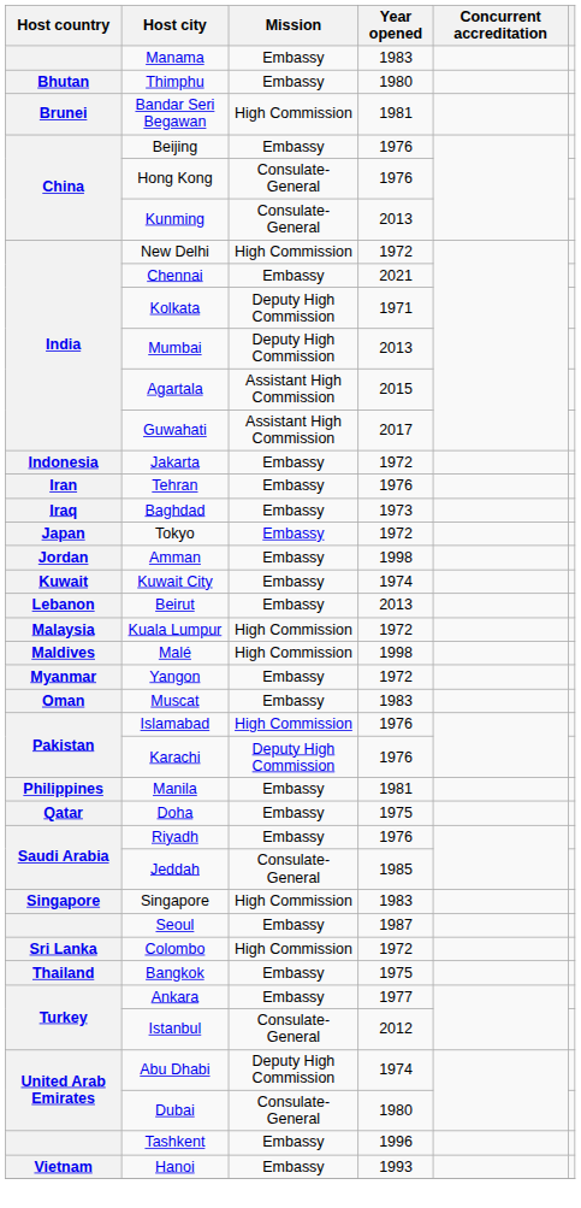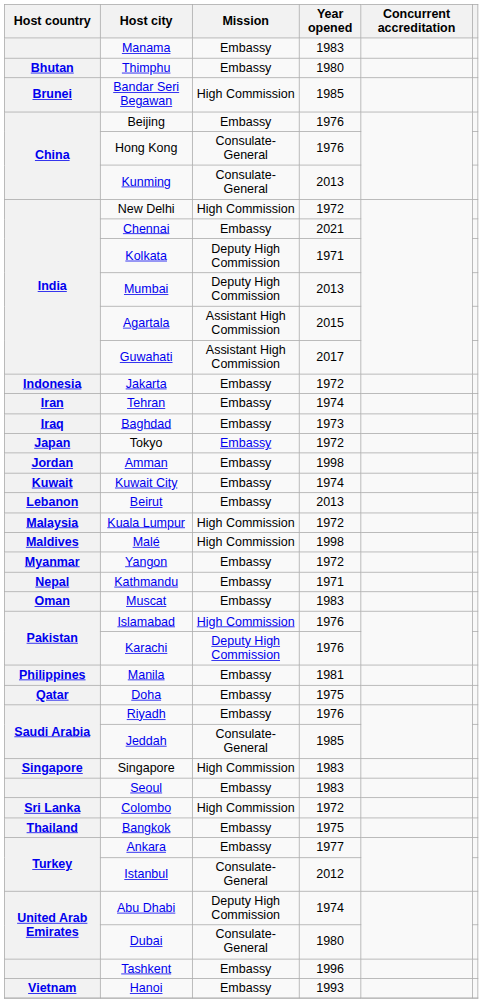Bandar Seri Begawan | Year opened: 1981 -> 1985
Tehran | Year opened: 1976 -> 1974
+ row: Nepal | Kathmandu | Embassy | 1971
Seoul | Year opened: 1987 -> 1983
